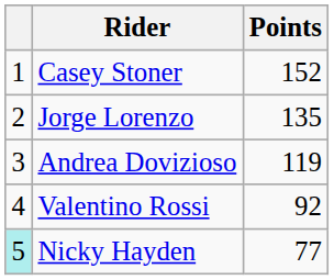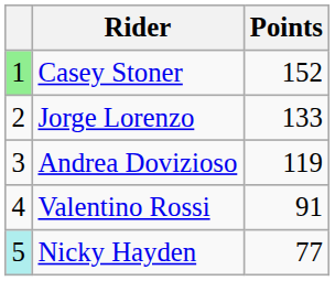Casey Stoner | column 1: no background -> lightgreen background
Jorge Lorenzo | Points: 135 -> 133
Valentino Rossi | Points: 92 -> 91
